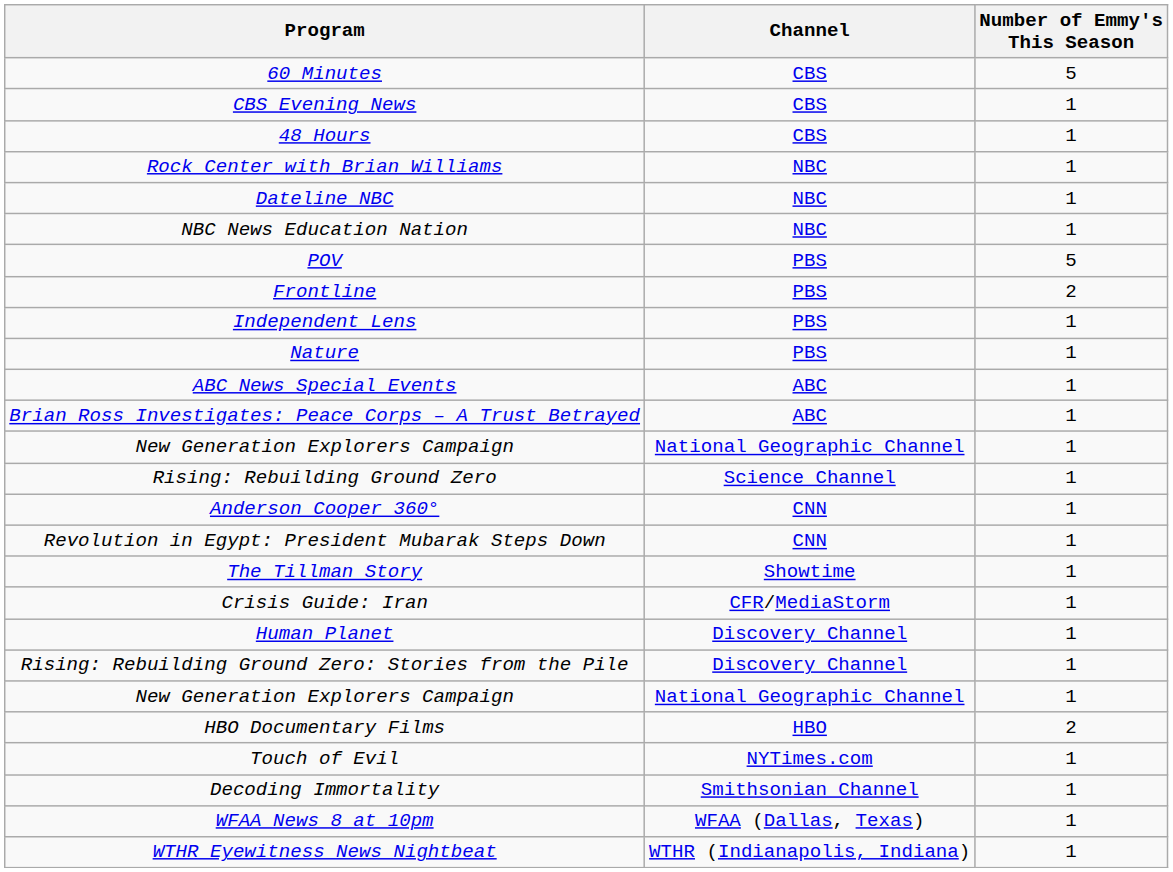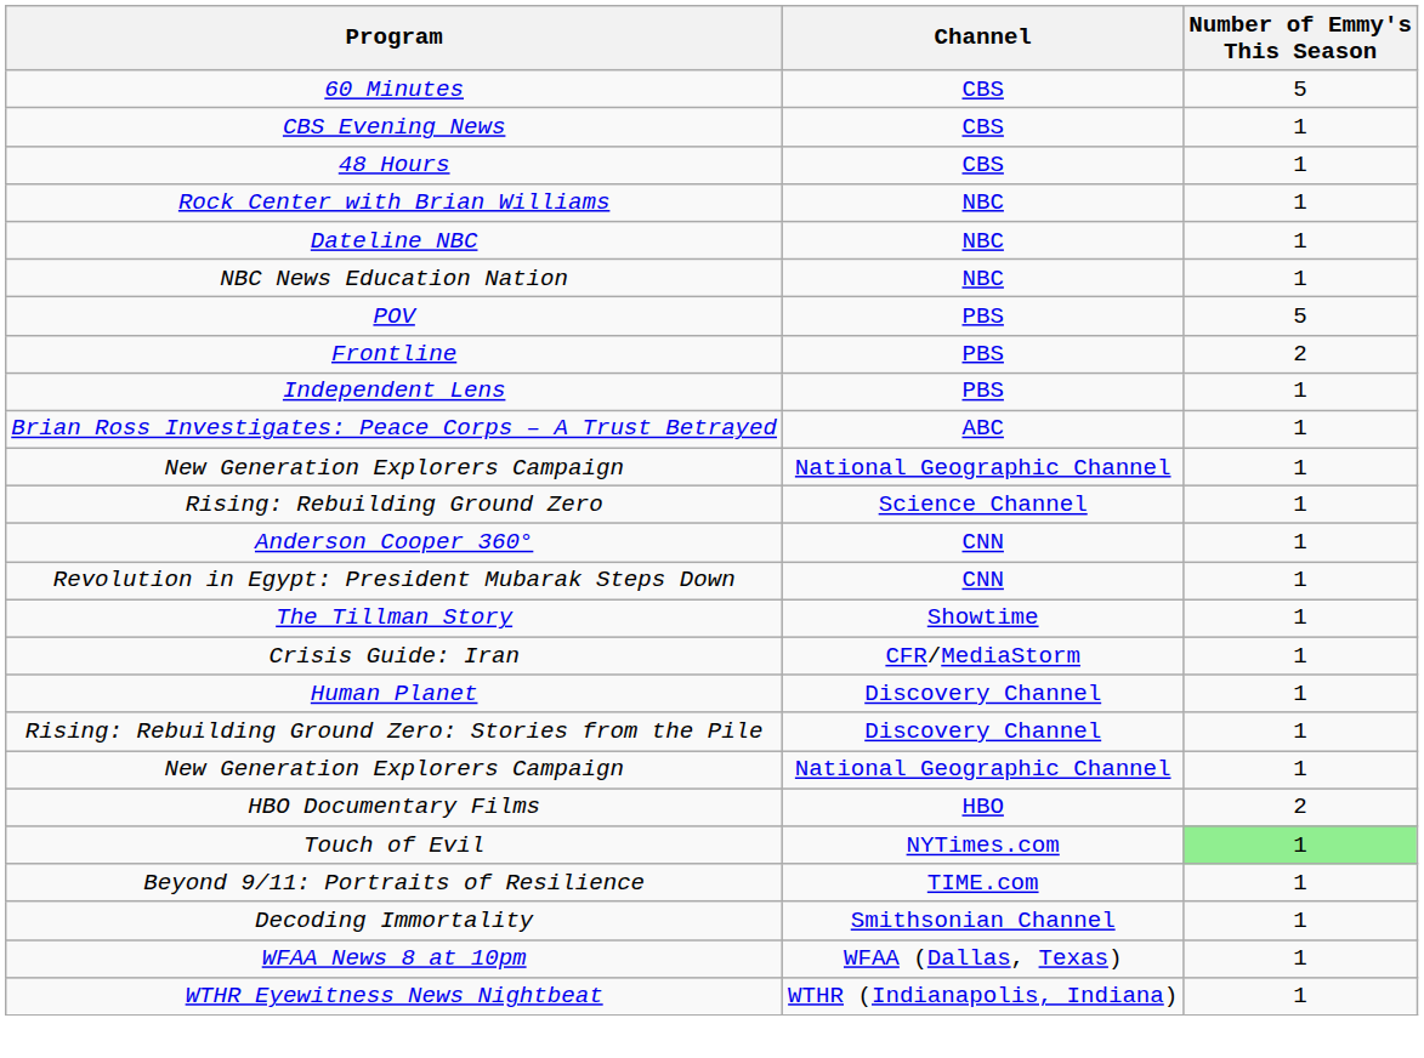- row: Nature | PBS | 1
- row: ABC News Special Events | ABC | 1
Touch of Evil | Number of Emmy's This Season: no background -> lightgreen background
+ row: Beyond 9/11: Portraits of Resilience | TIME.com | 1
